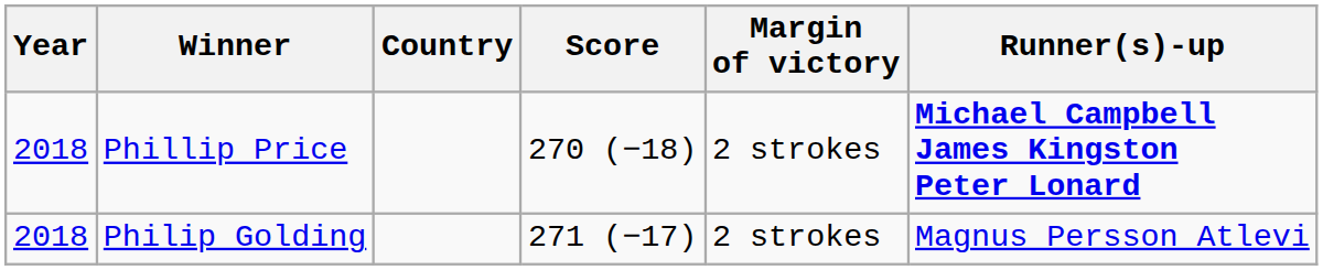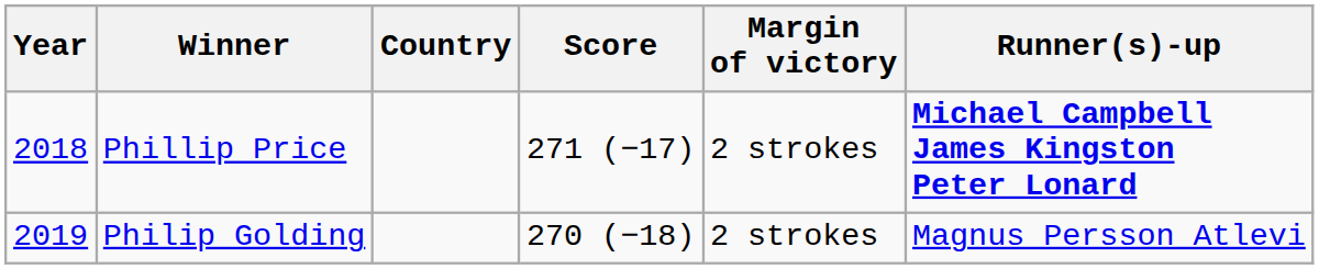Phillip Price | Score: 270 (−18) -> 271 (−17)
Philip Golding | Year: 2018 -> 2019
Philip Golding | Score: 271 (−17) -> 270 (−18)
